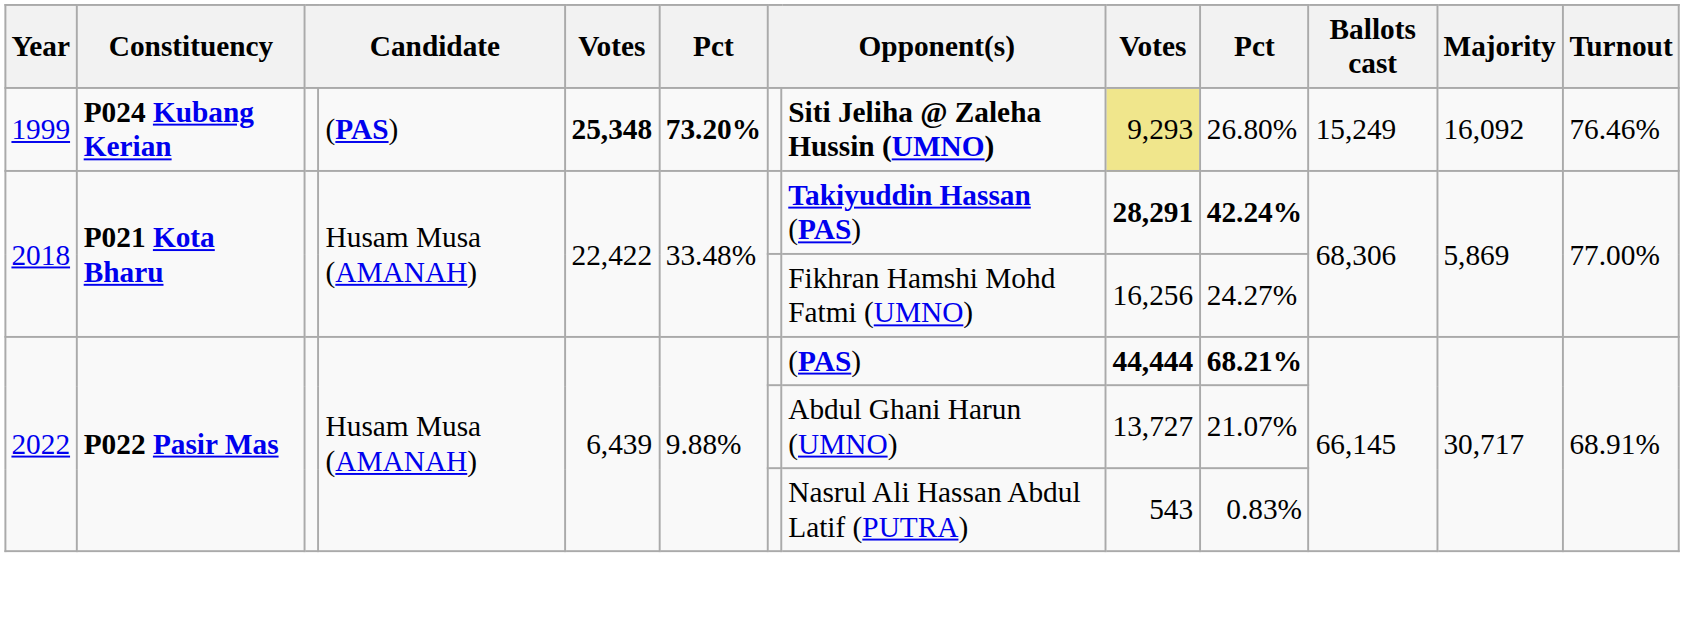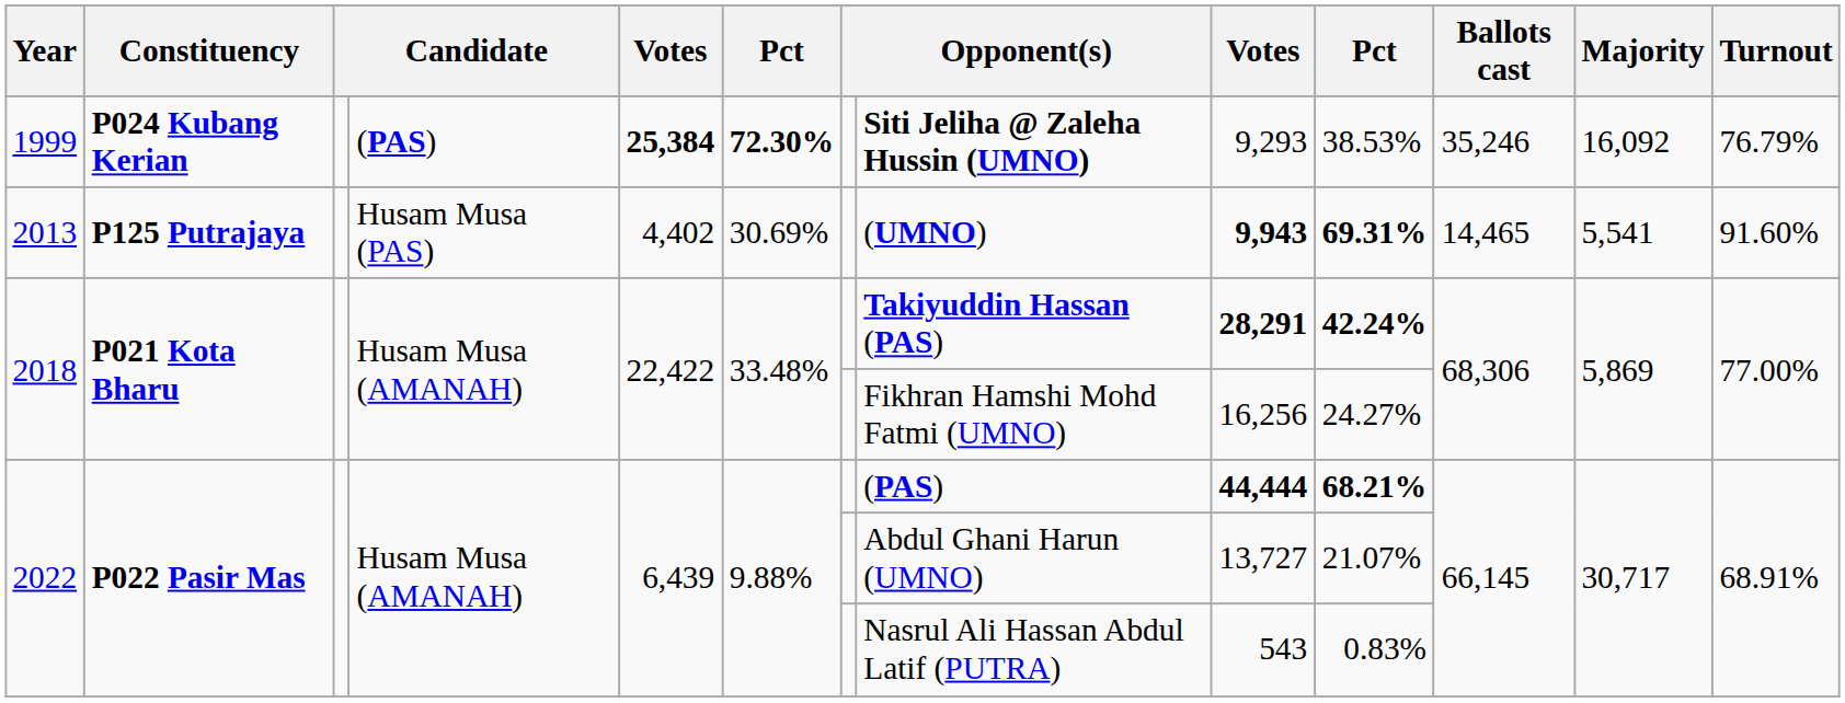1999 | column 5: 25,348 -> 25,384
1999 | column 6: 73.20% -> 72.30%
1999 | column 9: khaki background -> no background
1999 | column 10: 26.80% -> 38.53%
1999 | Ballots cast: 15,249 -> 35,246
1999 | Turnout: 76.46% -> 76.79%
+ row: 2013 | P125 Putrajaya | Husam Musa (PAS) | 4,402 | 30.69% | (UMNO) | 9,943 | 69.31% | 14,465 | 5,541 | 91.60%
